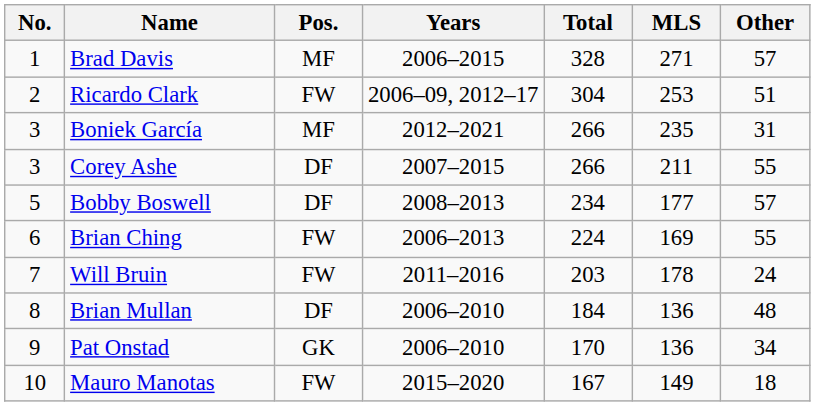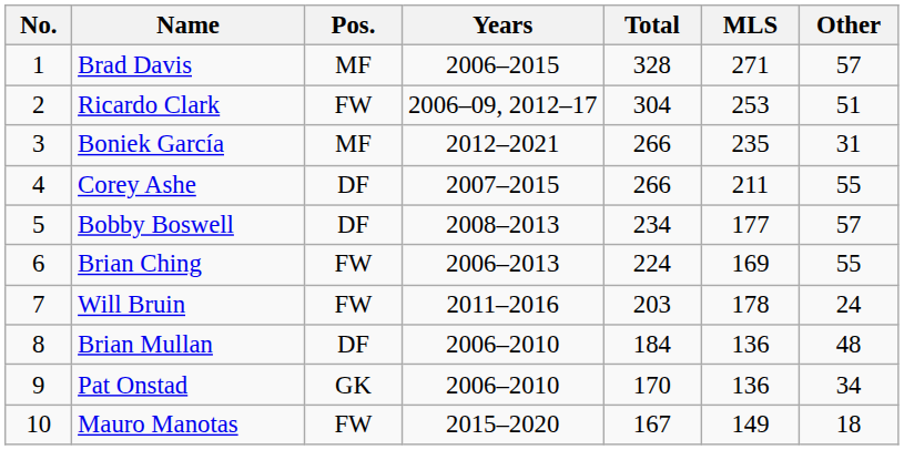Corey Ashe | No.: 3 -> 4
